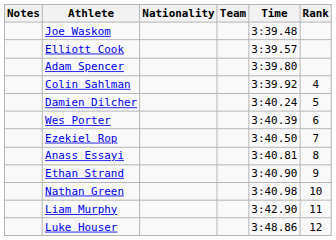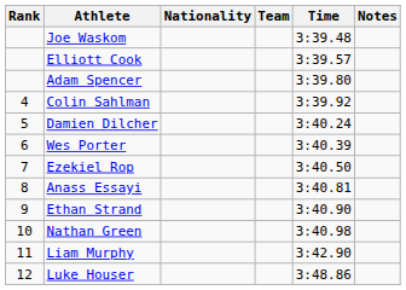columns swapped: Rank <-> Notes
